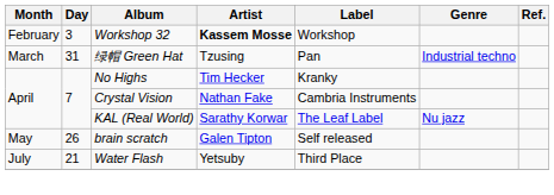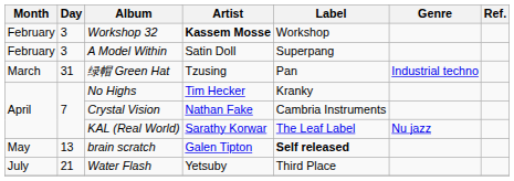+ row: February | 3 | A Model Within | Satin Doll | Superpang
brain scratch | Day: 26 -> 13
brain scratch | Label: normal -> bold
